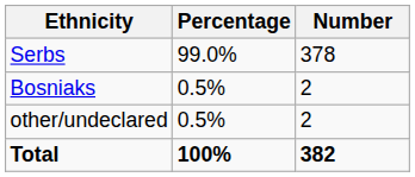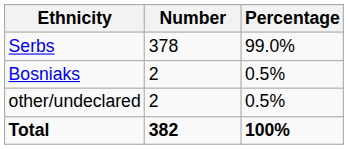columns swapped: Number <-> Percentage
